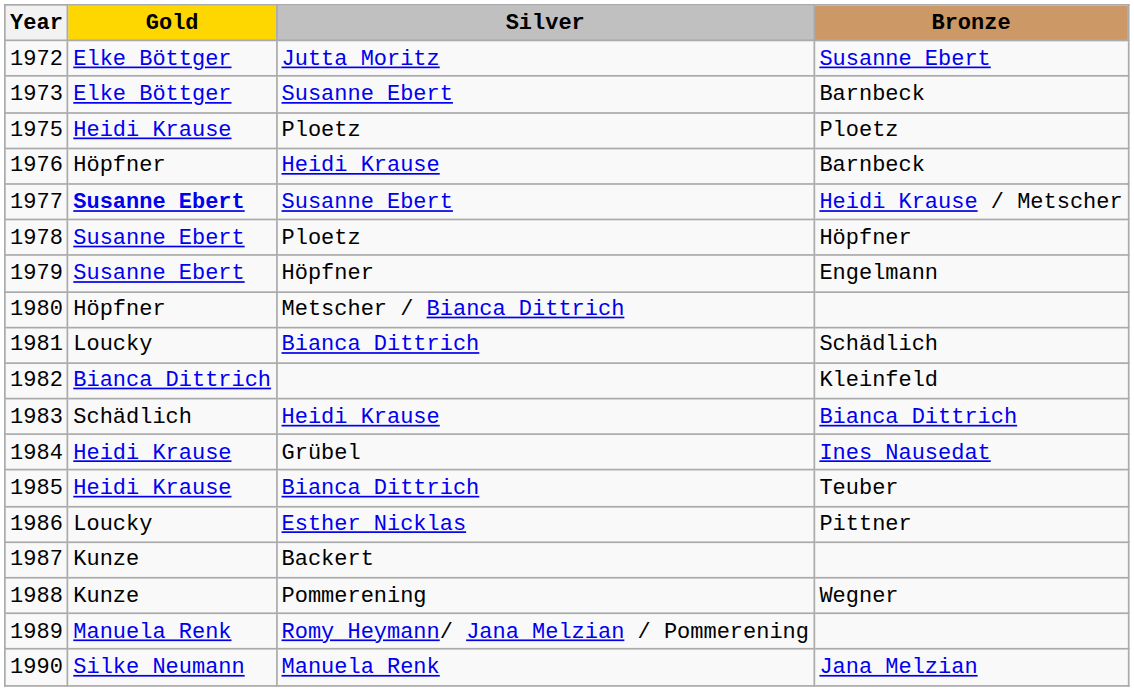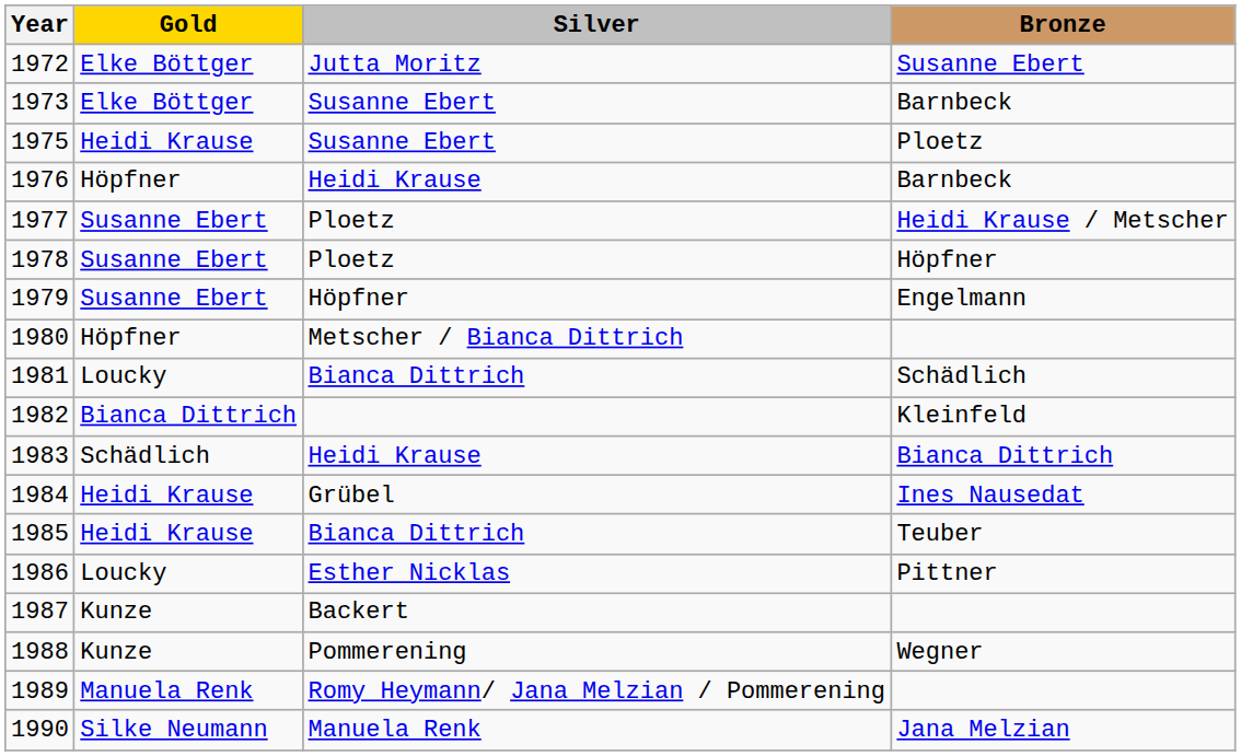1975 | Silver: Ploetz -> Susanne Ebert
1977 | Gold: bold -> normal
1977 | Silver: Susanne Ebert -> Ploetz
